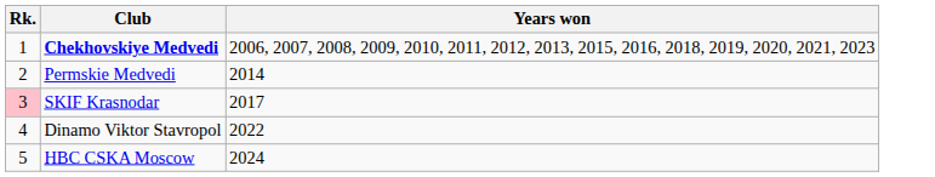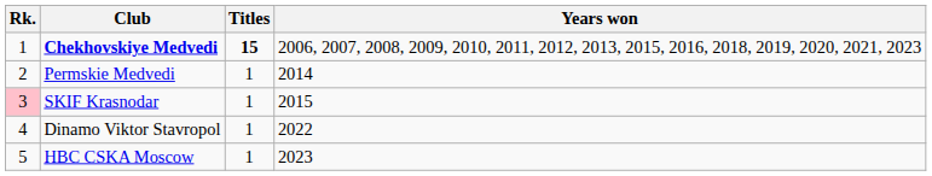+ column: Titles | 15 | 1 | 1 | 1 | 1
SKIF Krasnodar | Years won: 2017 -> 2015
HBC CSKA Moscow | Years won: 2024 -> 2023
